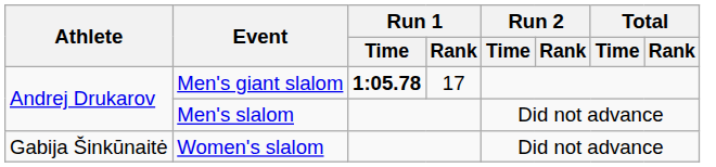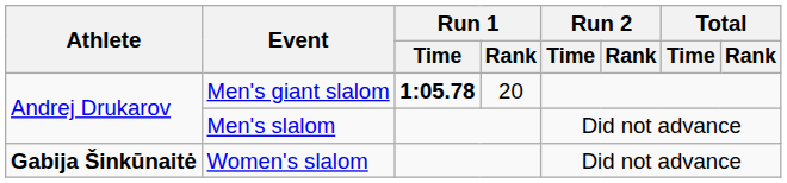Men's giant slalom | Run 1 / Rank: 17 -> 20
Women's slalom | Athlete: normal -> bold
